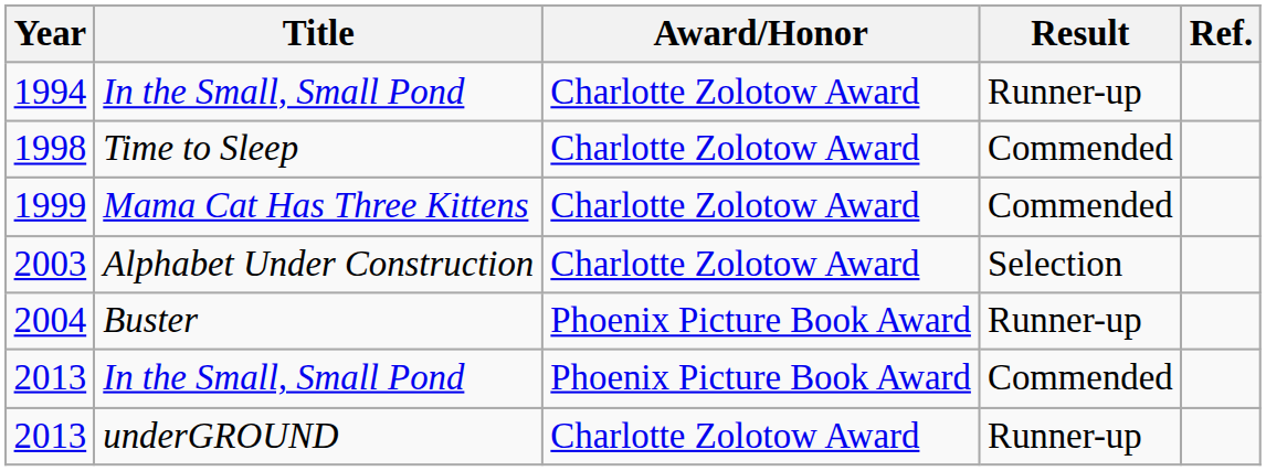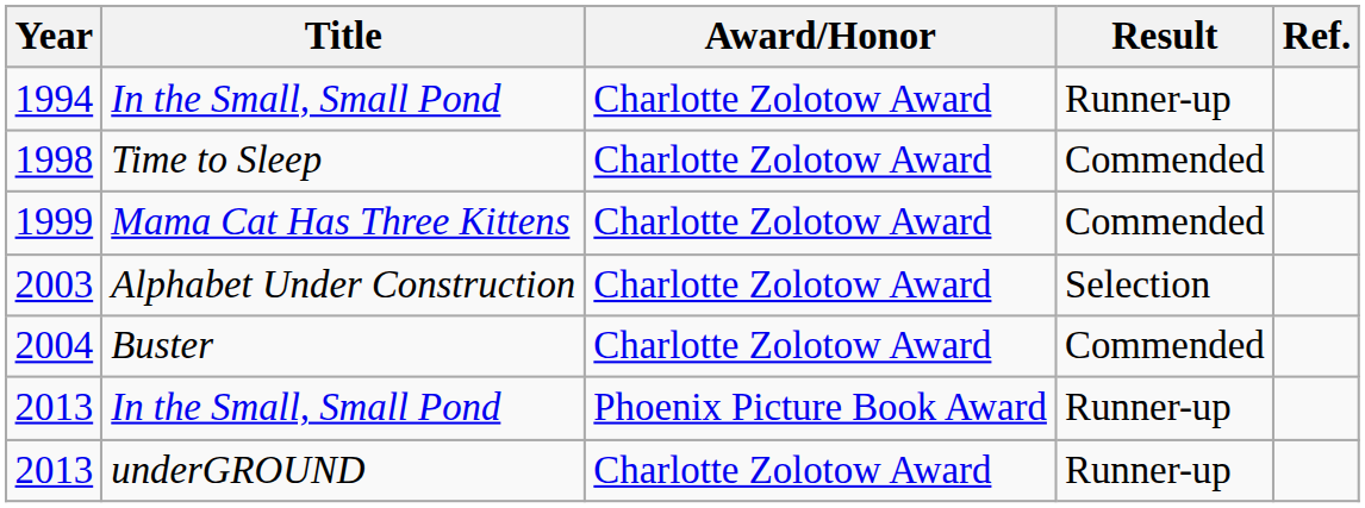2004 | Award/Honor: Phoenix Picture Book Award -> Charlotte Zolotow Award
2004 | Result: Runner-up -> Commended
2013 / In the Small, Small Pond | Result: Commended -> Runner-up
